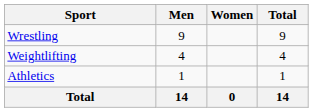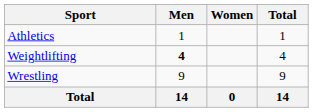rows swapped: Athletics <-> Wrestling
Weightlifting | Men: normal -> bold
